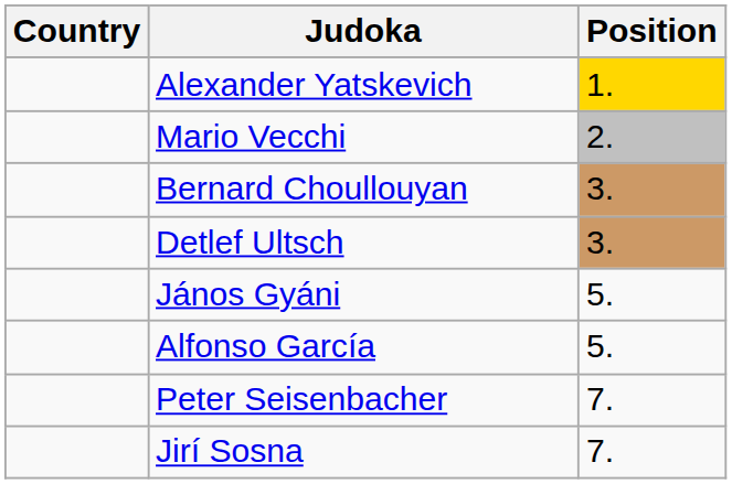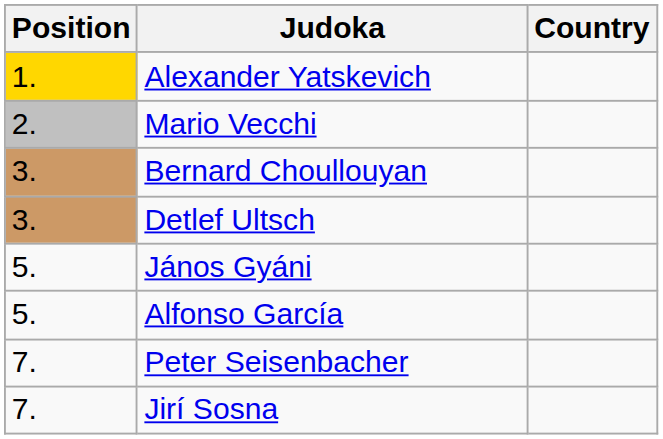columns swapped: Position <-> Country
